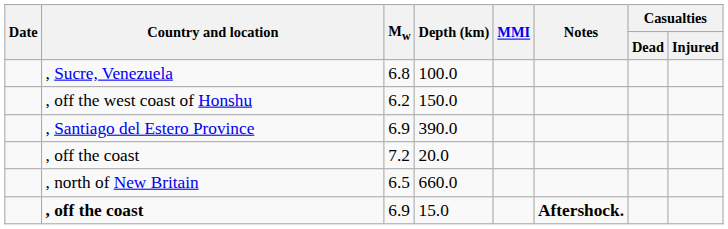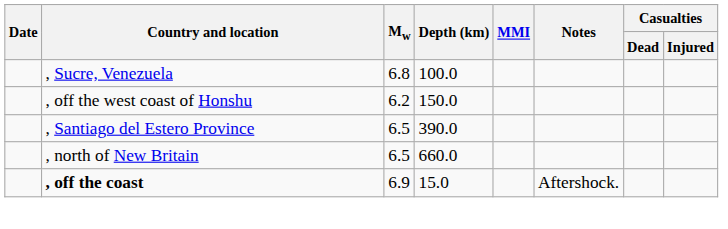390.0 | Mw: 6.9 -> 6.5
- row: , off the coast | 7.2 | 20.0
15.0 | Notes: bold -> normal
